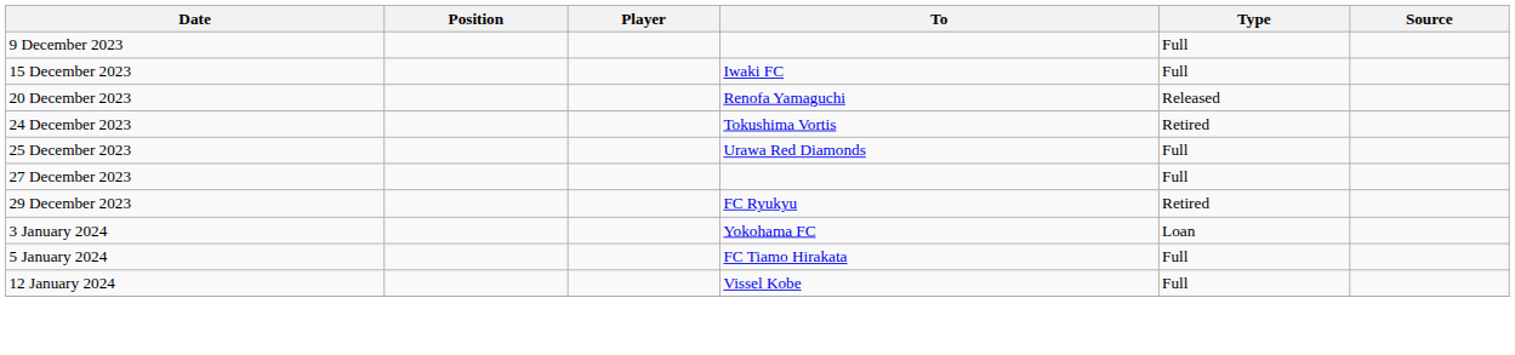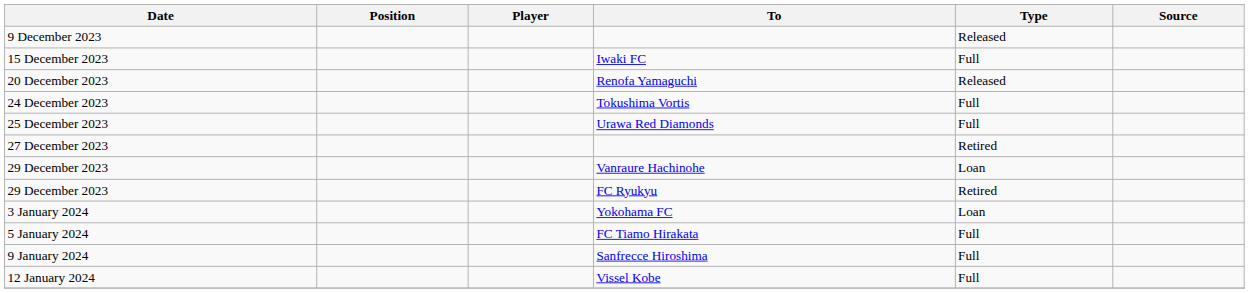9 December 2023 | Type: Full -> Released
24 December 2023 | Type: Retired -> Full
27 December 2023 | Type: Full -> Retired
+ row: 29 December 2023 | Vanraure Hachinohe | Loan
+ row: 9 January 2024 | Sanfrecce Hiroshima | Full
